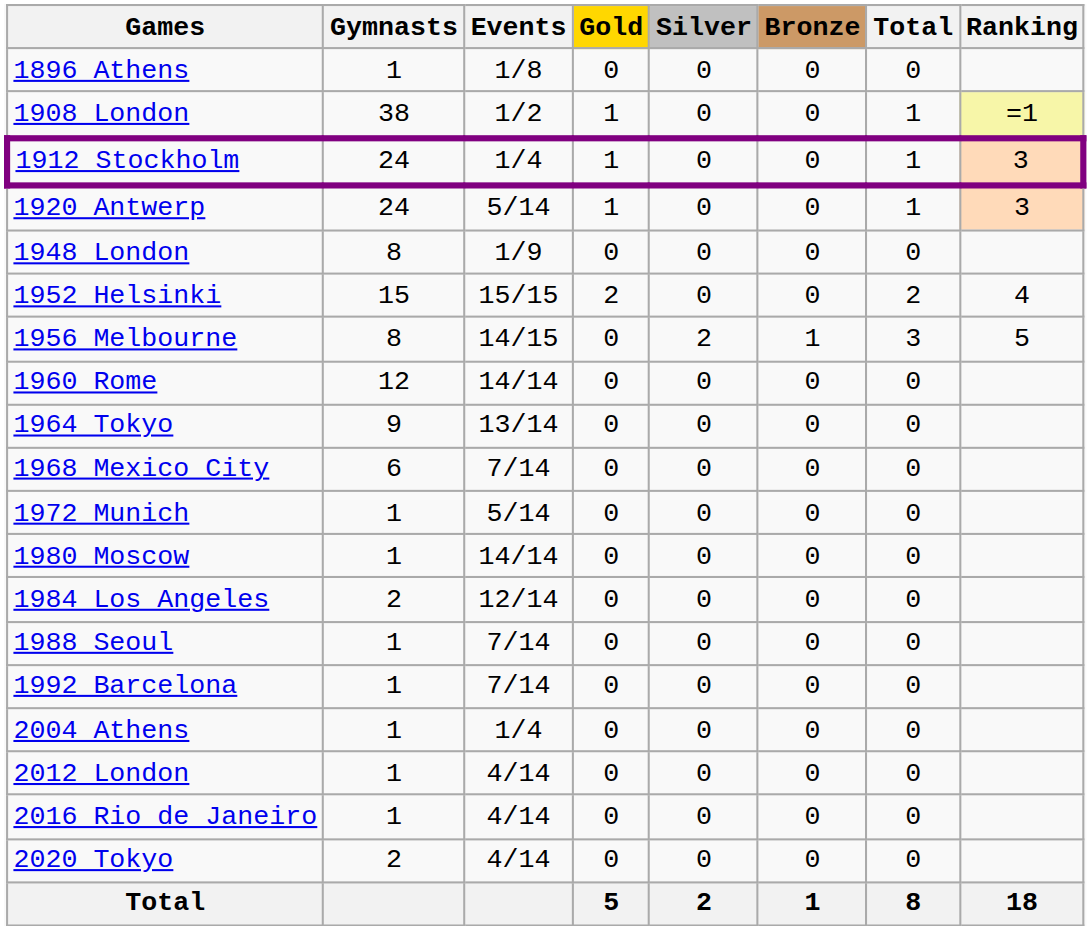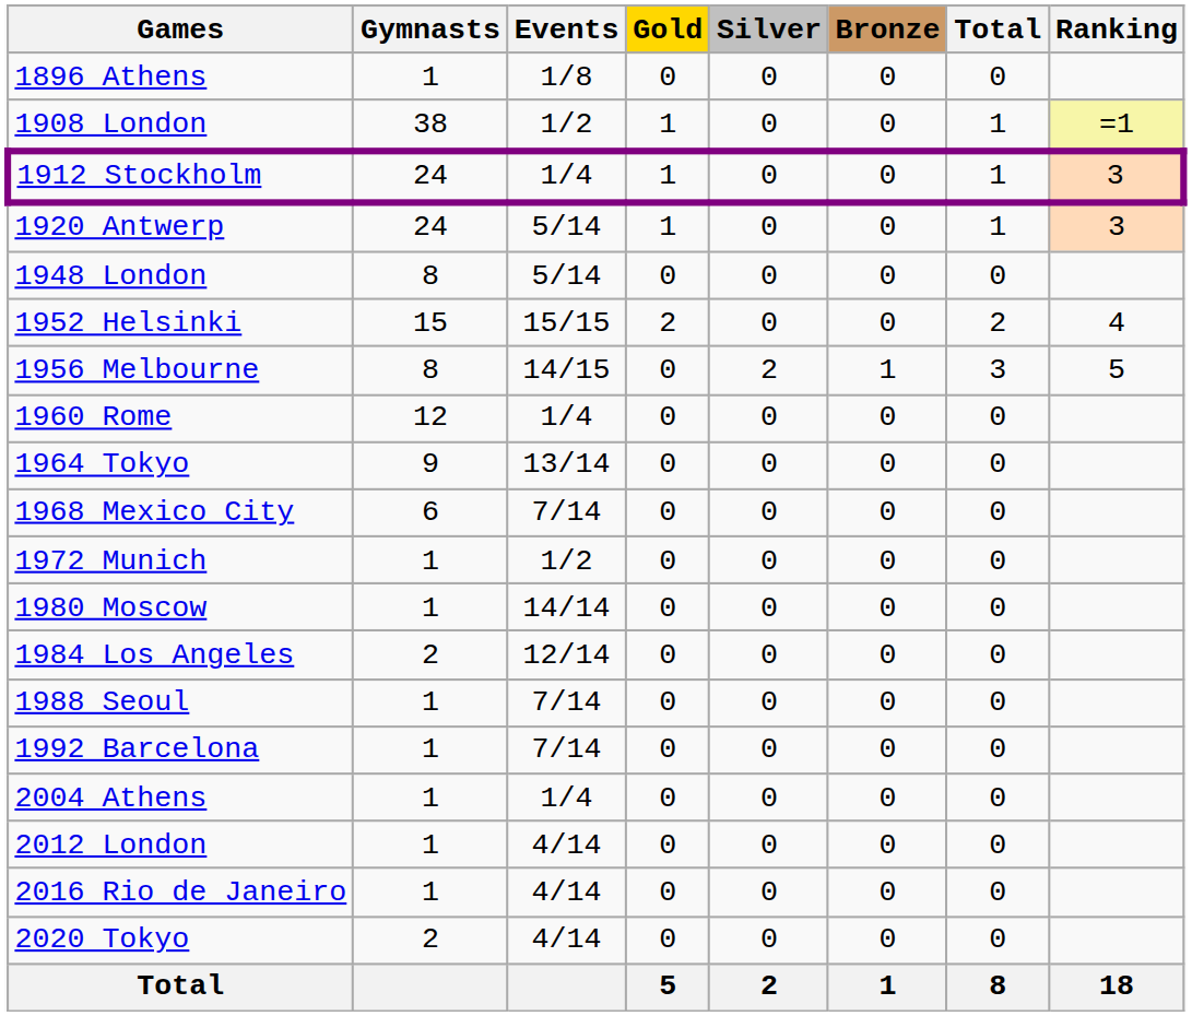1948 London | Events: 1/9 -> 5/14
1960 Rome | Events: 14/14 -> 1/4
1972 Munich | Events: 5/14 -> 1/2
